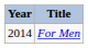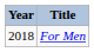For Men | Year: 2014 -> 2018
